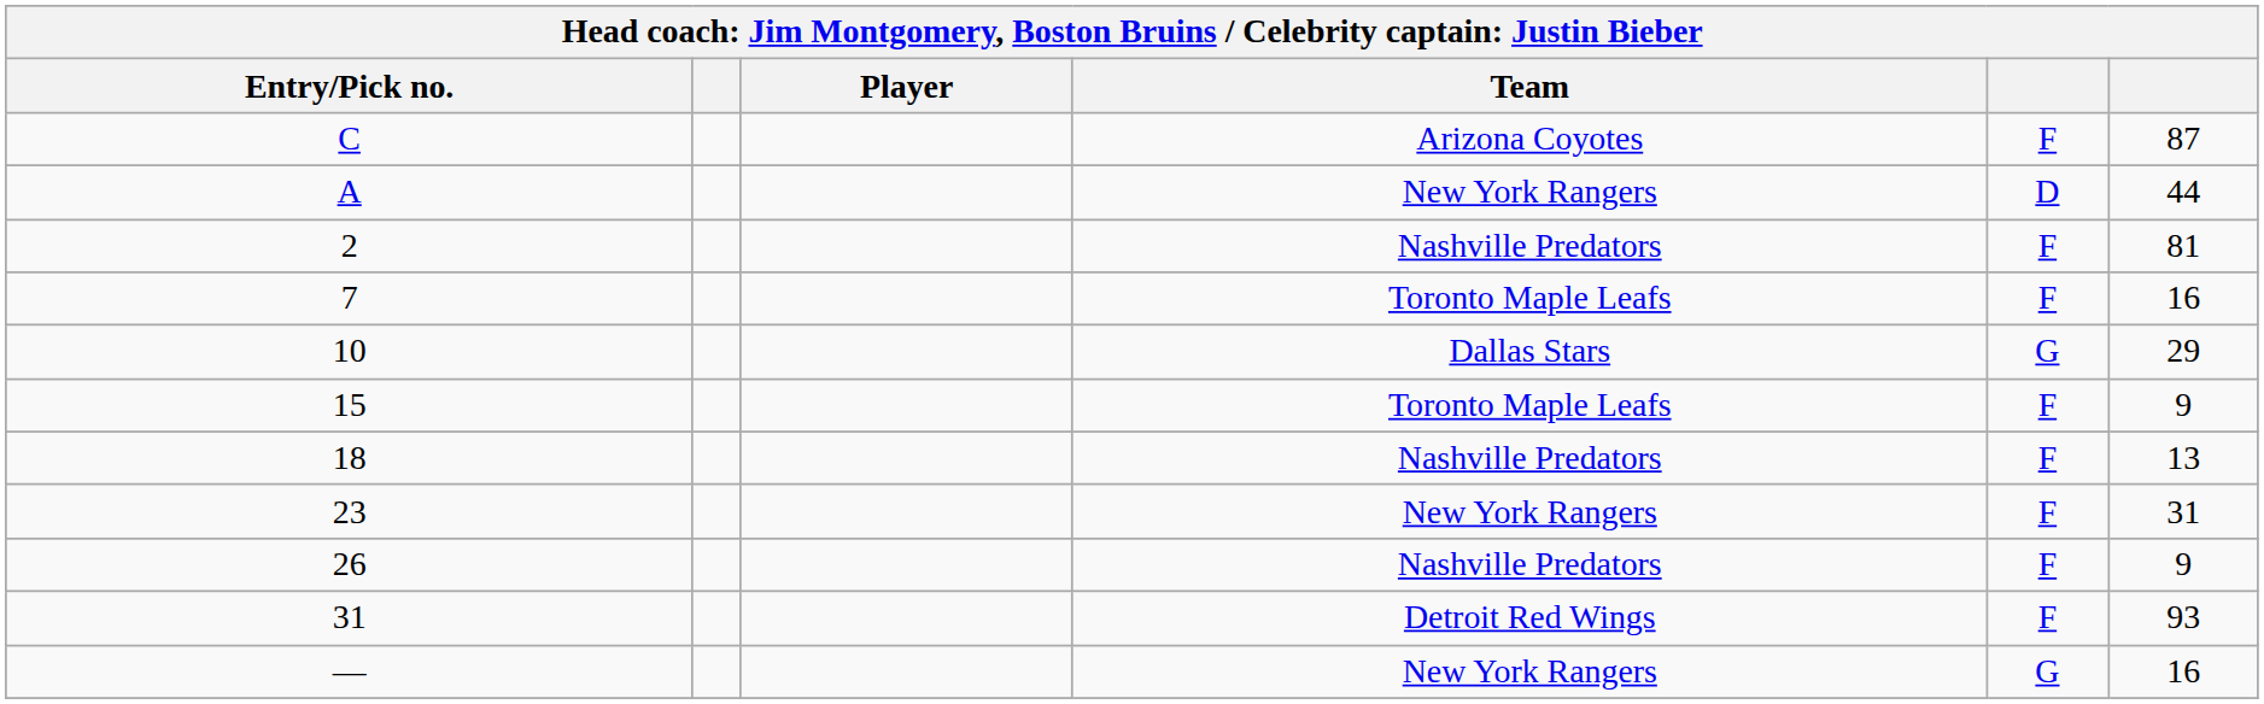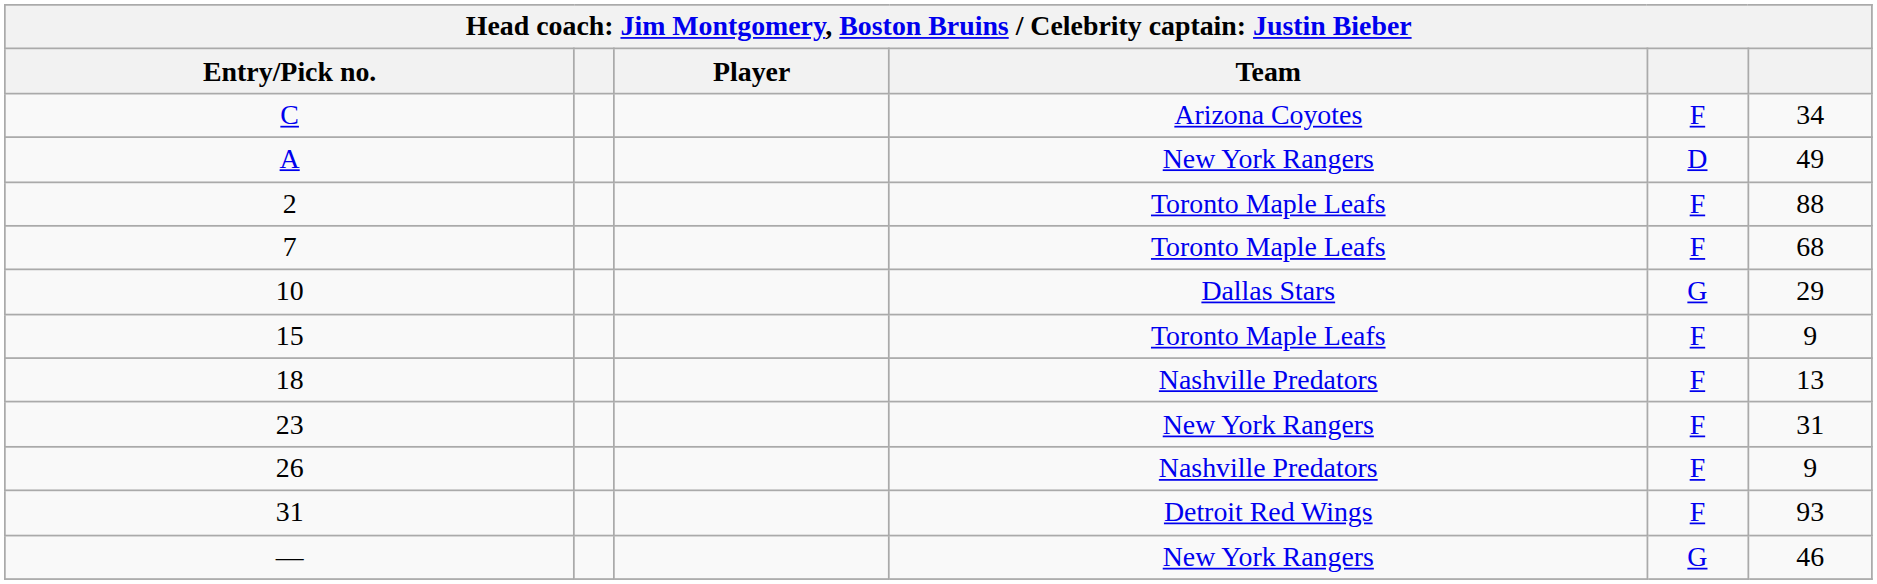C | column 6: 87 -> 34
A | column 6: 44 -> 49
2 | Team: Nashville Predators -> Toronto Maple Leafs
2 | column 6: 81 -> 88
7 | column 6: 16 -> 68
— | column 6: 16 -> 46
